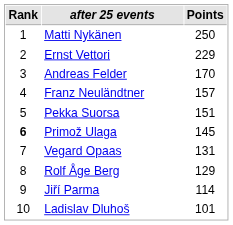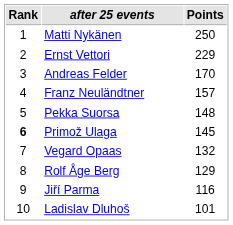Pekka Suorsa | Points: 151 -> 148
Vegard Opaas | Points: 131 -> 132
Jiří Parma | Points: 114 -> 116
